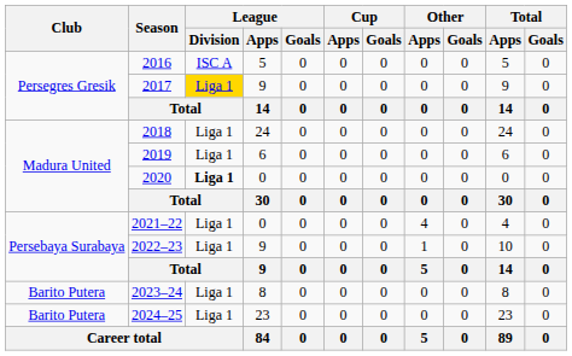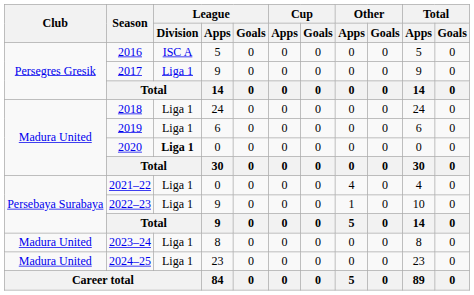2017 | League / Division: gold background -> no background
2023–24 | Club: Barito Putera -> Madura United
2024–25 | Club: Barito Putera -> Madura United
